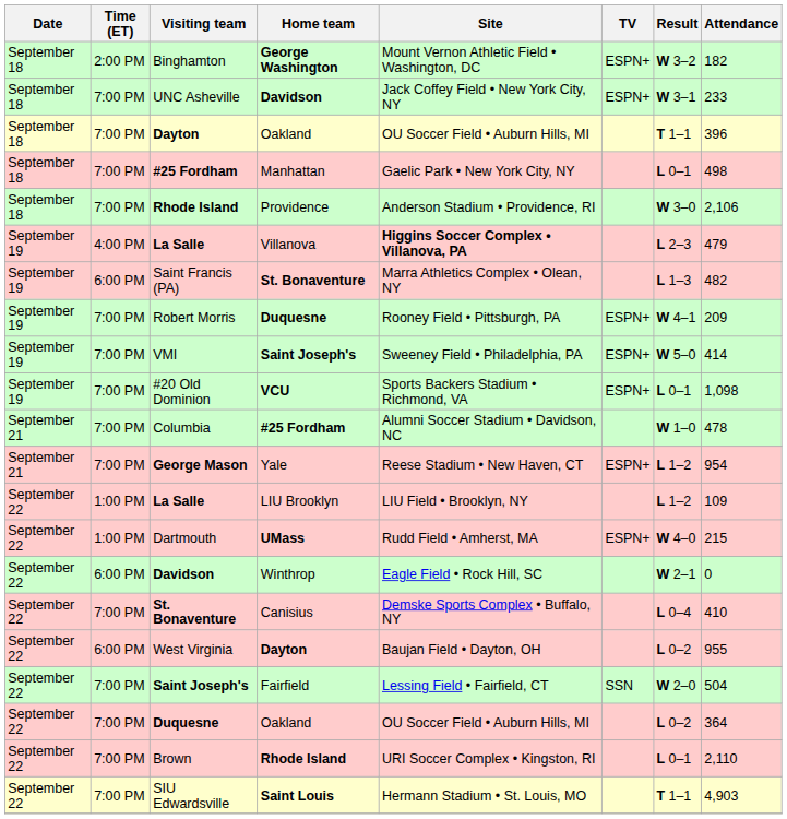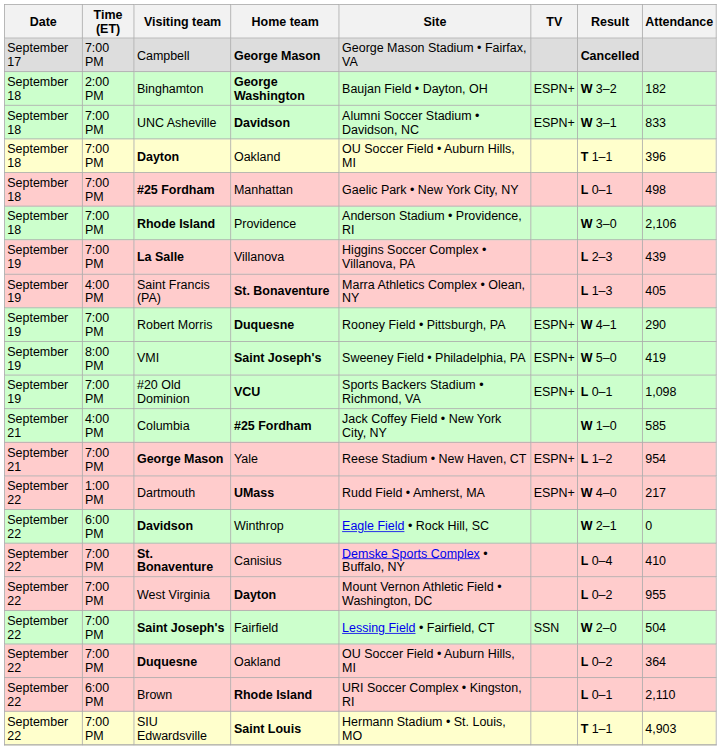+ row: September 17 | 7:00 PM | Campbell | George Mason | George Mason Stadium • Fairfax, VA | Cancelled
Binghamton | Site: Mount Vernon Athletic Field • Washington, DC -> Baujan Field • Dayton, OH
UNC Asheville | Site: Jack Coffey Field • New York City, NY -> Alumni Soccer Stadium • Davidson, NC
UNC Asheville | Attendance: 233 -> 833
La Salle / Villanova | Time (ET): 4:00 PM -> 7:00 PM
La Salle / Villanova | Site: bold -> normal
La Salle / Villanova | Attendance: 479 -> 439
Saint Francis (PA) | Time (ET): 6:00 PM -> 4:00 PM
Saint Francis (PA) | Attendance: 482 -> 405
Robert Morris | Attendance: 209 -> 290
VMI | Time (ET): 7:00 PM -> 8:00 PM
VMI | Attendance: 414 -> 419
Columbia | Time (ET): 7:00 PM -> 4:00 PM
Columbia | Site: Alumni Soccer Stadium • Davidson, NC -> Jack Coffey Field • New York City, NY
Columbia | Attendance: 478 -> 585
- row: September 22 | 1:00 PM | La Salle | LIU Brooklyn | LIU Field • Brooklyn, NY | L 1–2 | 109
Dartmouth | Attendance: 215 -> 217
West Virginia | Time (ET): 6:00 PM -> 7:00 PM
West Virginia | Site: Baujan Field • Dayton, OH -> Mount Vernon Athletic Field • Washington, DC
Brown | Time (ET): 7:00 PM -> 6:00 PM
